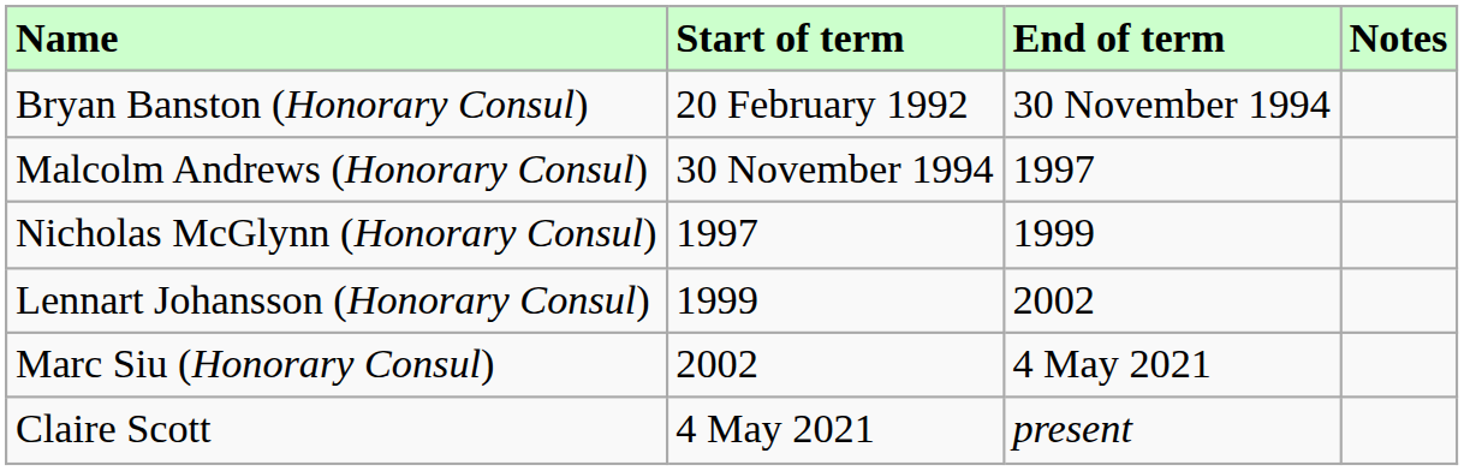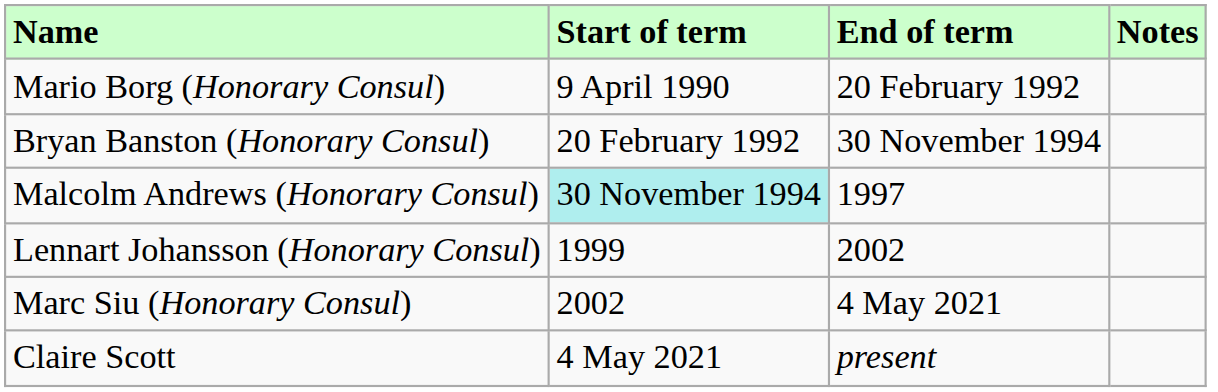+ row: Mario Borg (Honorary Consul) | 9 April 1990 | 20 February 1992
Malcolm Andrews (Honorary Consul) | Start of term: no background -> paleturquoise background
- row: Nicholas McGlynn (Honorary Consul) | 1997 | 1999
